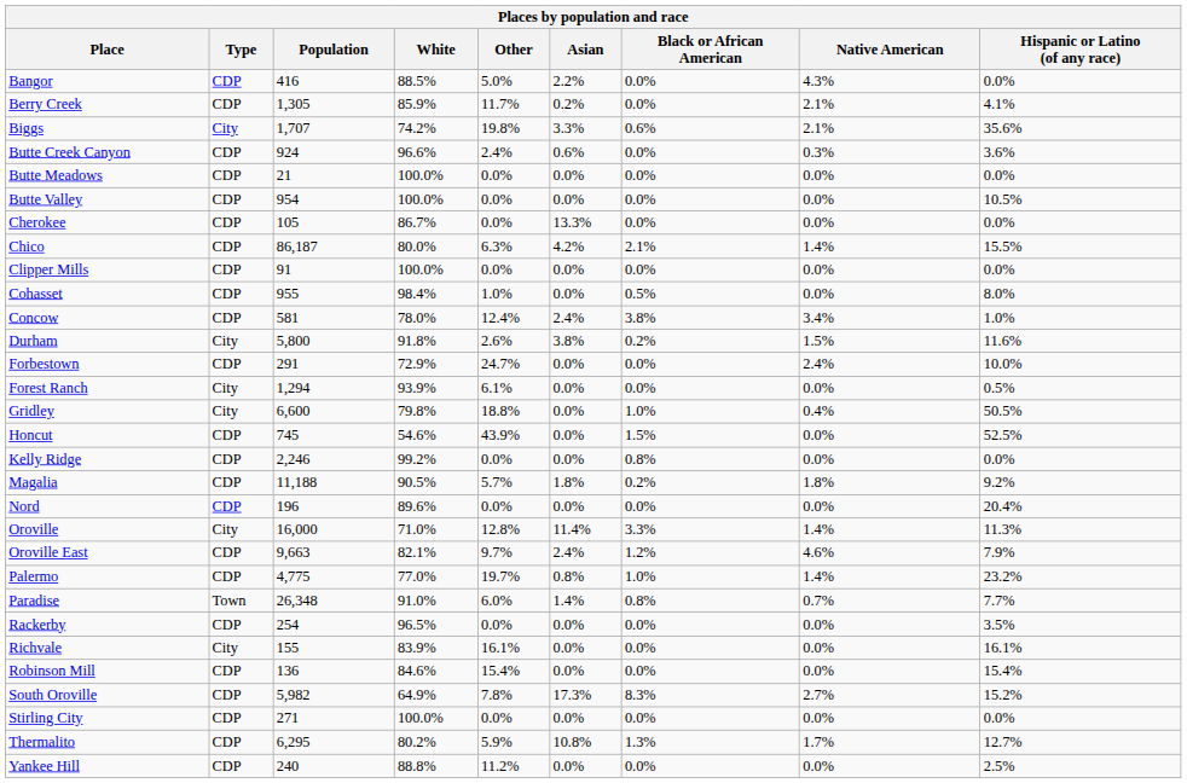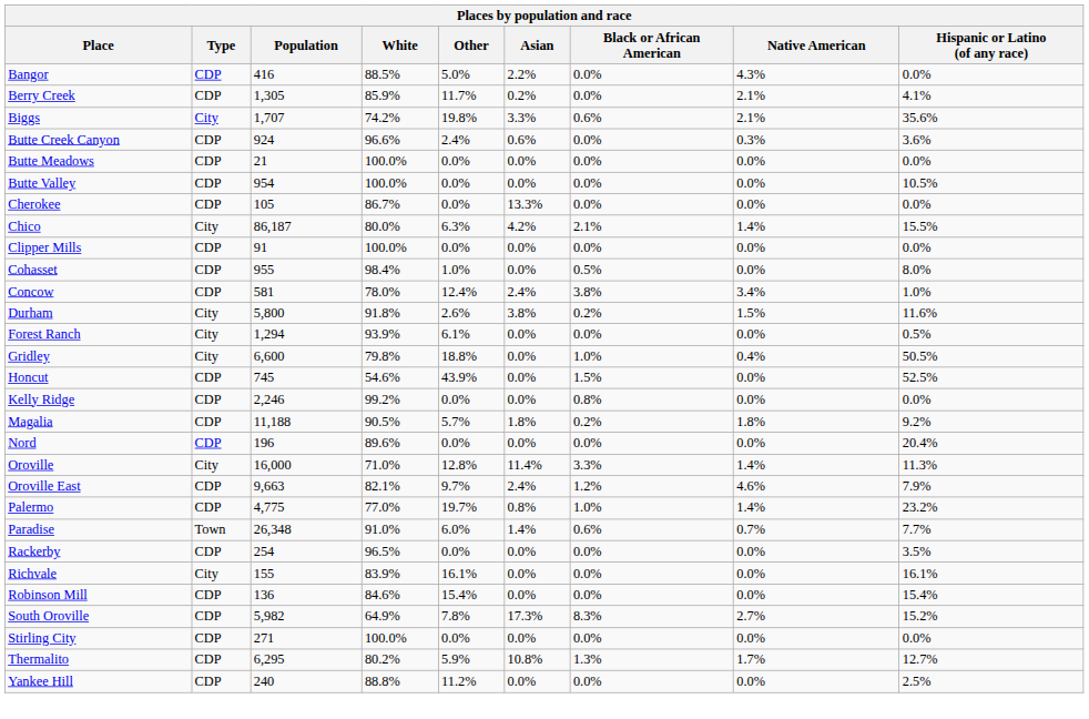Chico | Type: CDP -> City
- row: Forbestown | CDP | 291 | 72.9% | 24.7% | 0.0% | 0.0% | 2.4% | 10.0%
Paradise | Black or African American: 0.8% -> 0.6%
